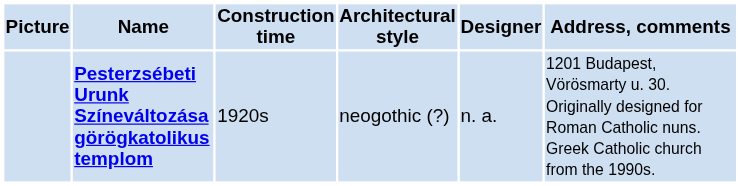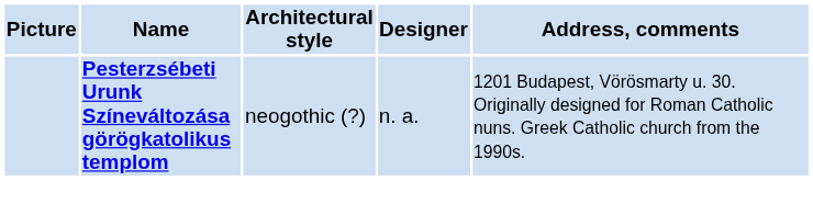- column: Construction time | 1920s
